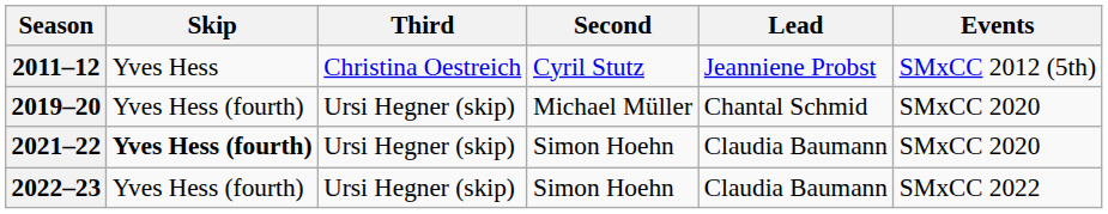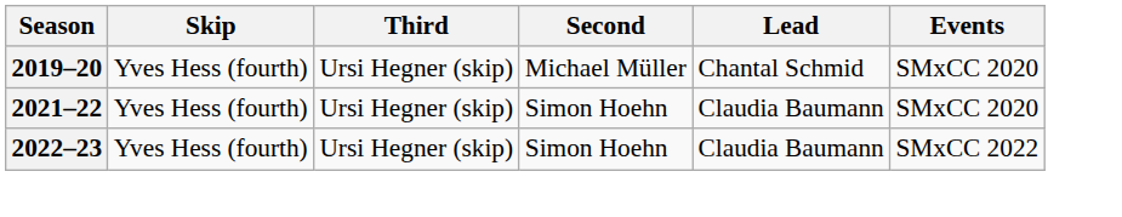- row: 2011–12 | Yves Hess | Christina Oestreich | Cyril Stutz | Jeanniene Probst | SMxCC 2012 (5th)
2021–22 | Skip: bold -> normal
